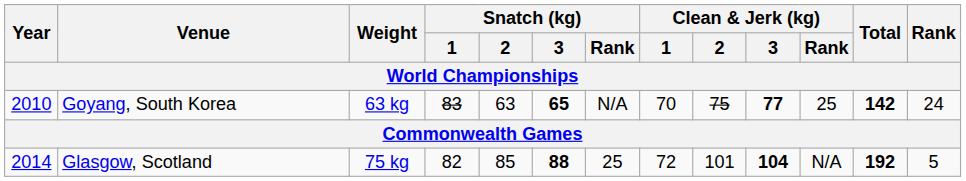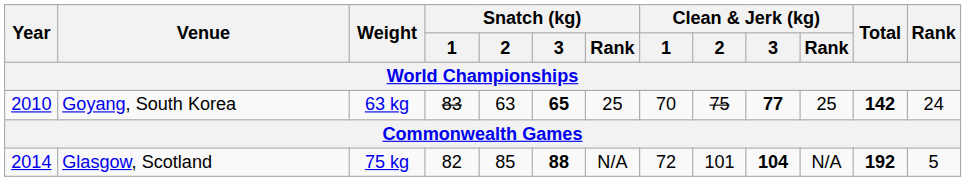Goyang, South Korea | Snatch (kg) / Rank: N/A -> 25
Glasgow, Scotland | Snatch (kg) / Rank: 25 -> N/A
